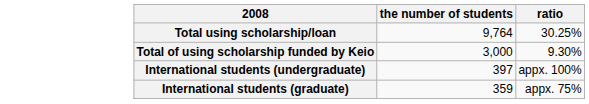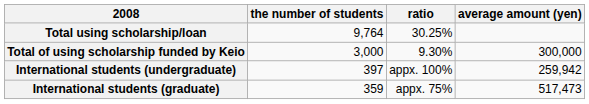+ column: average amount (yen) | 300,000 | 259,942 | 517,473
